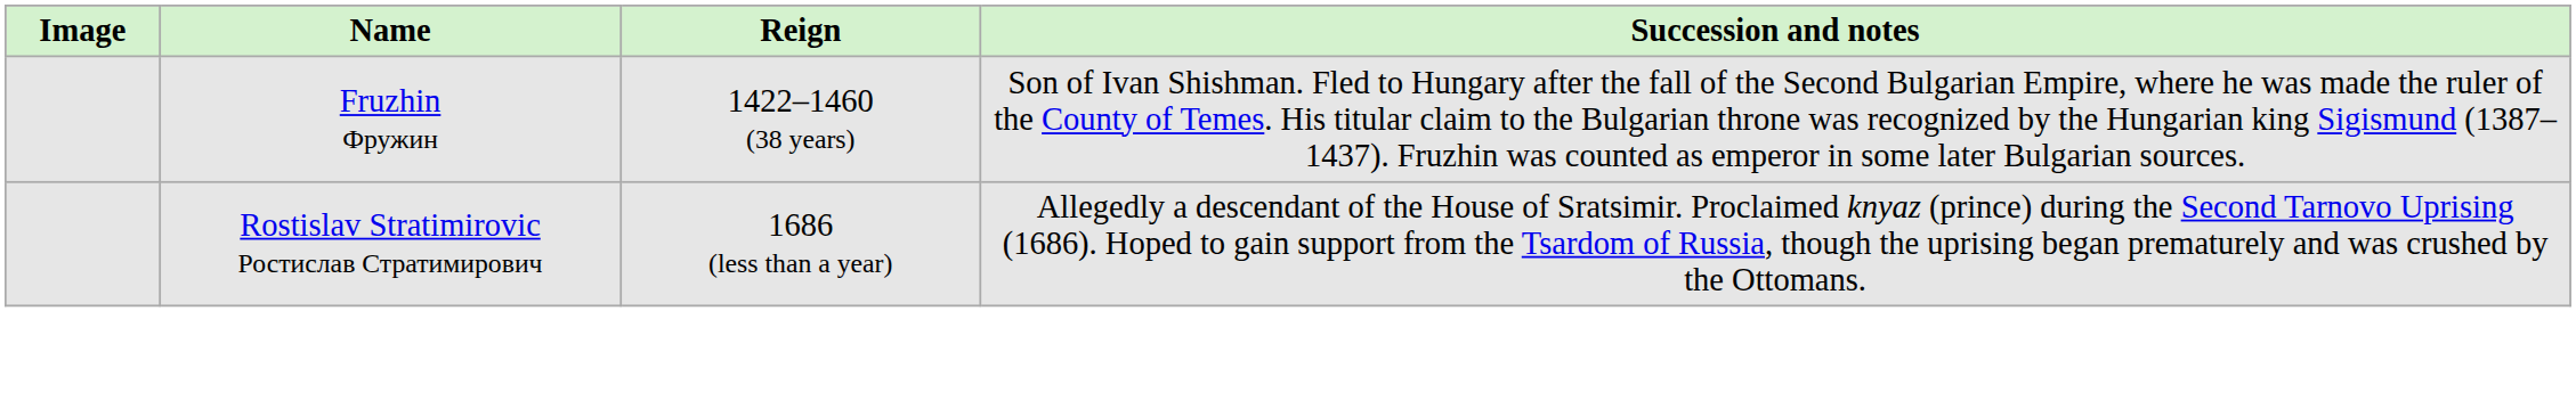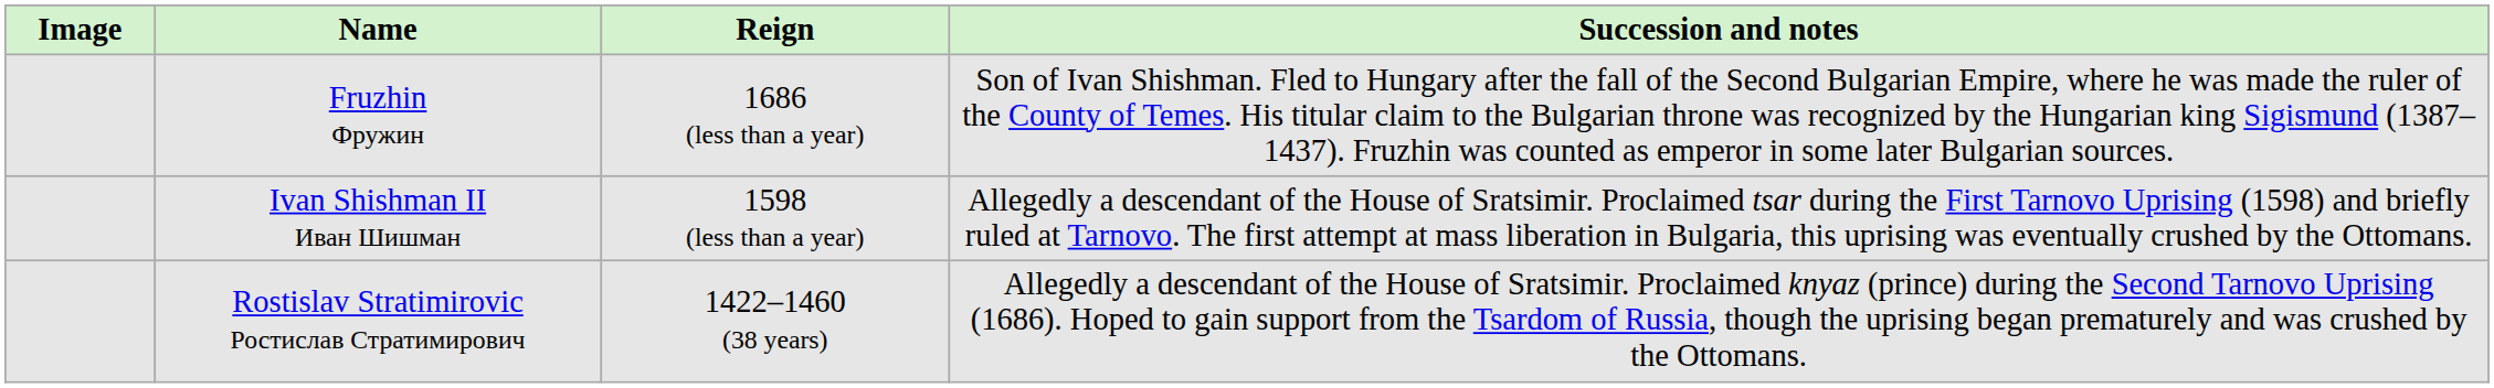Fruzhin Фружин | Reign: 1422–1460 (38 years) -> 1686 (less than a year)
+ row: Ivan Shishman II Иван Шишман | 1598 (less than a year) | Allegedly a descendant of the House of Sratsimir. Proclaimed tsar during the First Tarnovo Uprising (1598) and briefly ruled at Tarnovo. The first attempt at mass liberation in Bulgaria, this uprising was eventually crushed by the Ottomans.
Rostislav Stratimirovic Ростислав Стратимирович | Reign: 1686 (less than a year) -> 1422–1460 (38 years)
